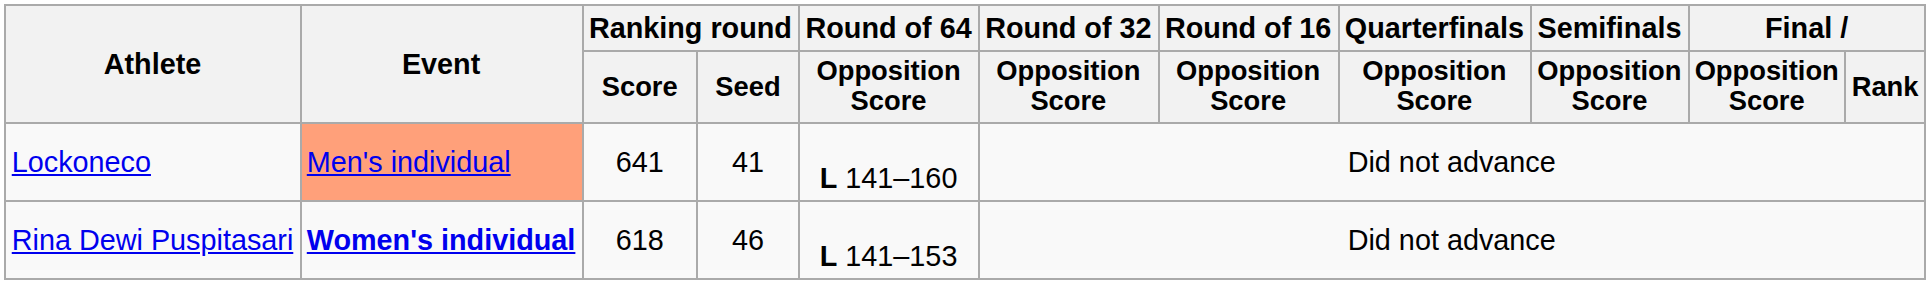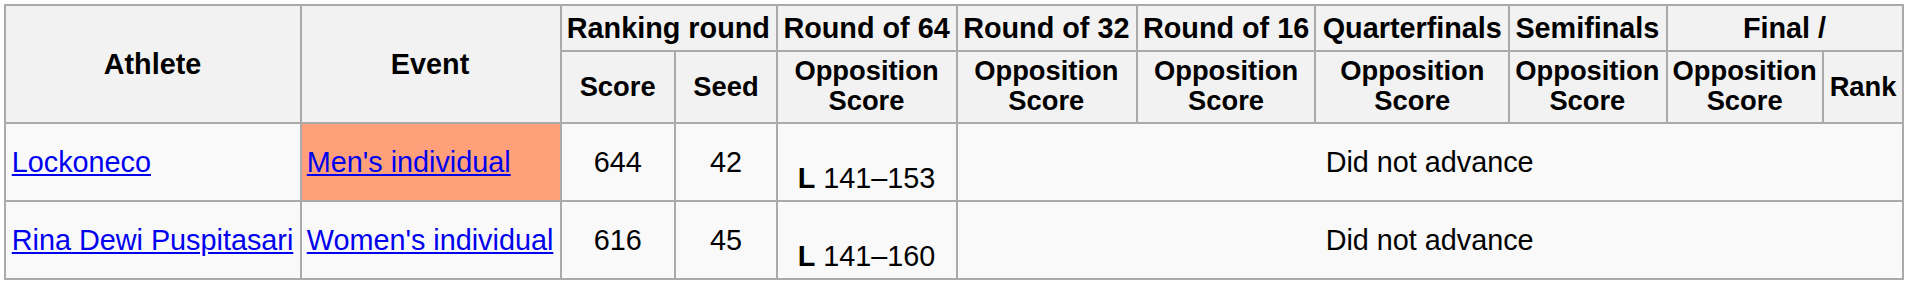Lockoneco | Ranking round / Score: 641 -> 644
Lockoneco | Ranking round / Seed: 41 -> 42
Lockoneco | Round of 64 / Opposition Score: L 141–160 -> L 141–153
Rina Dewi Puspitasari | Event: bold -> normal
Rina Dewi Puspitasari | Ranking round / Score: 618 -> 616
Rina Dewi Puspitasari | Ranking round / Seed: 46 -> 45
Rina Dewi Puspitasari | Round of 64 / Opposition Score: L 141–153 -> L 141–160
